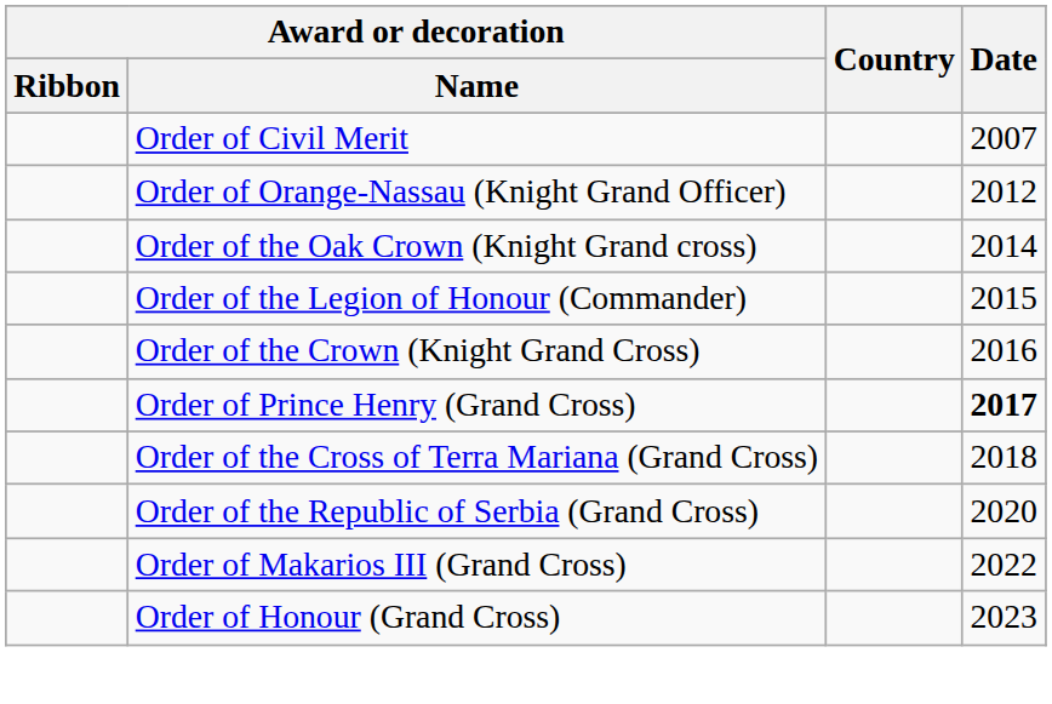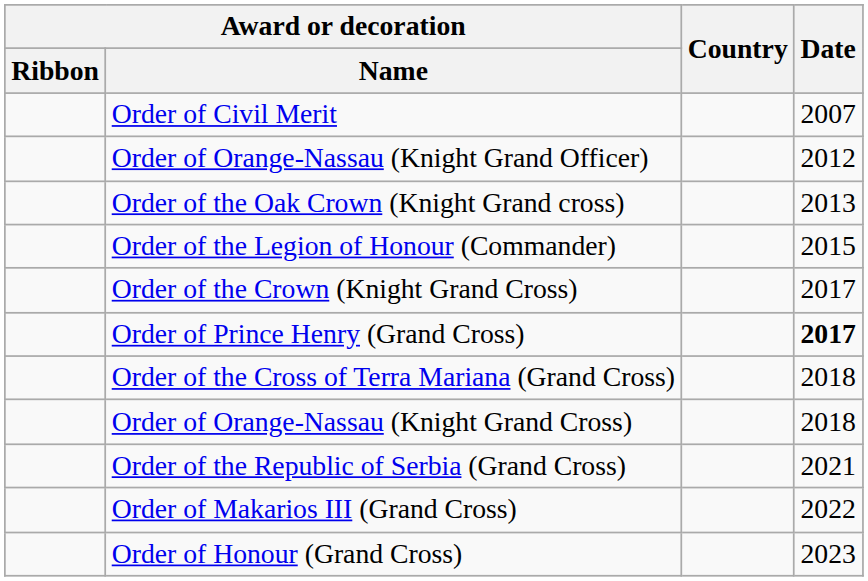Order of the Oak Crown (Knight Grand cross) | Date: 2014 -> 2013
Order of the Crown (Knight Grand Cross) | Date: 2016 -> 2017
+ row: Order of Orange-Nassau (Knight Grand Cross) | 2018
Order of the Republic of Serbia (Grand Cross) | Date: 2020 -> 2021
